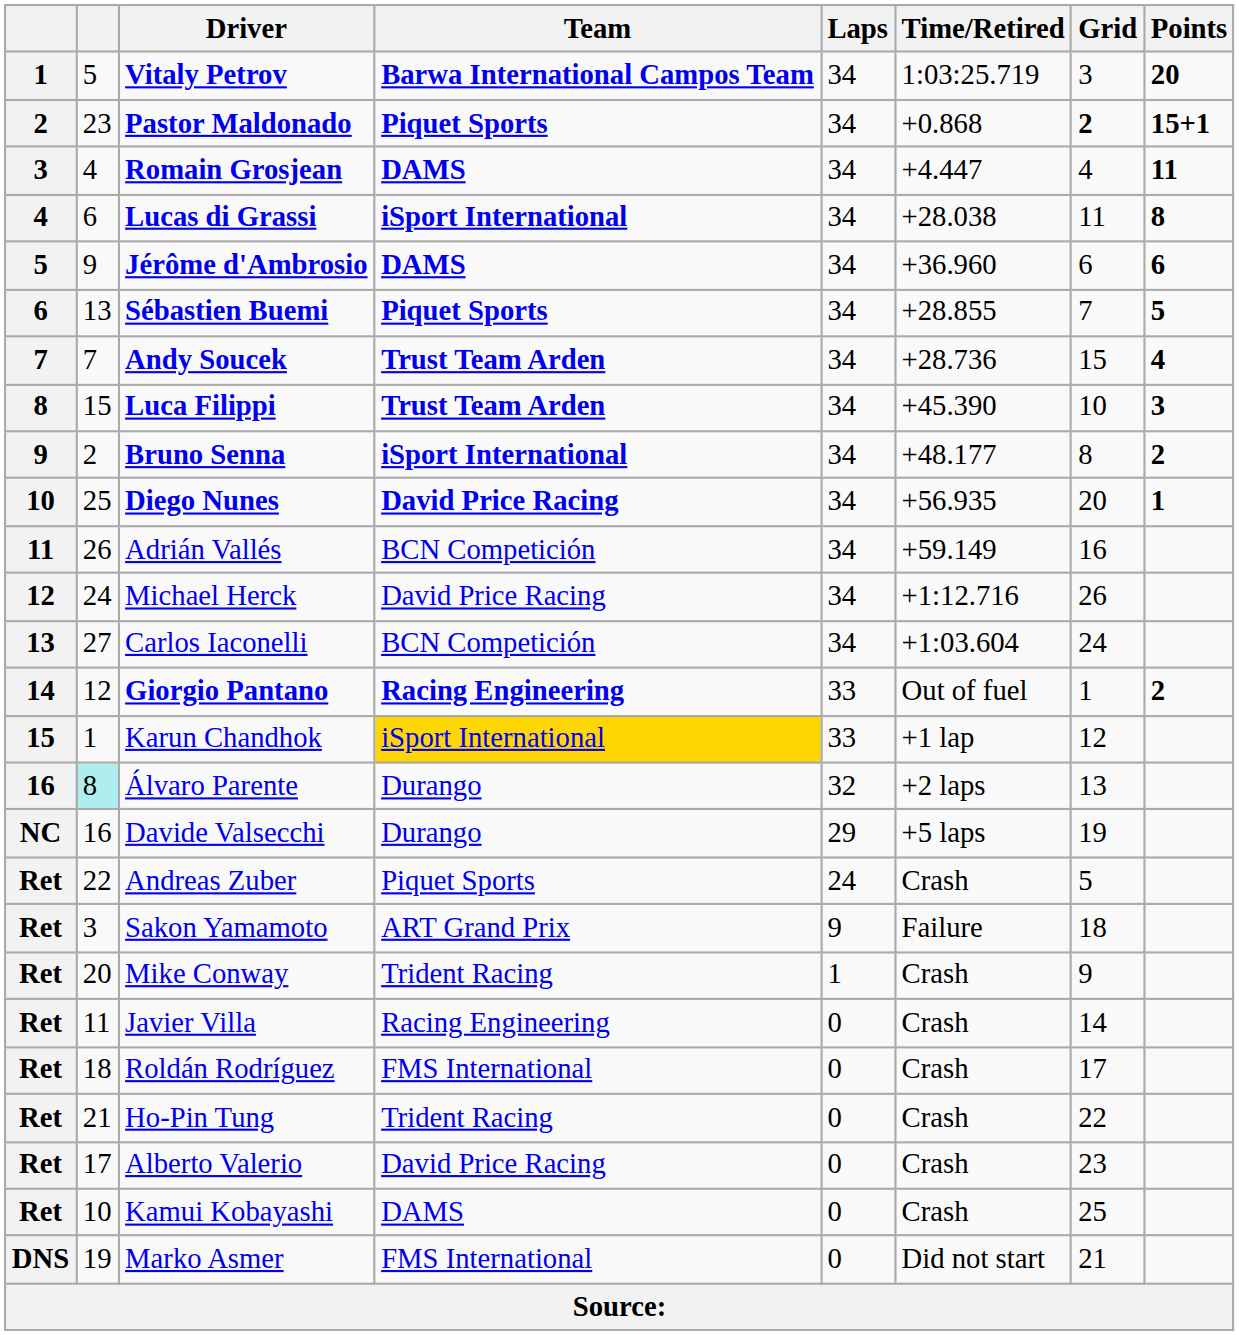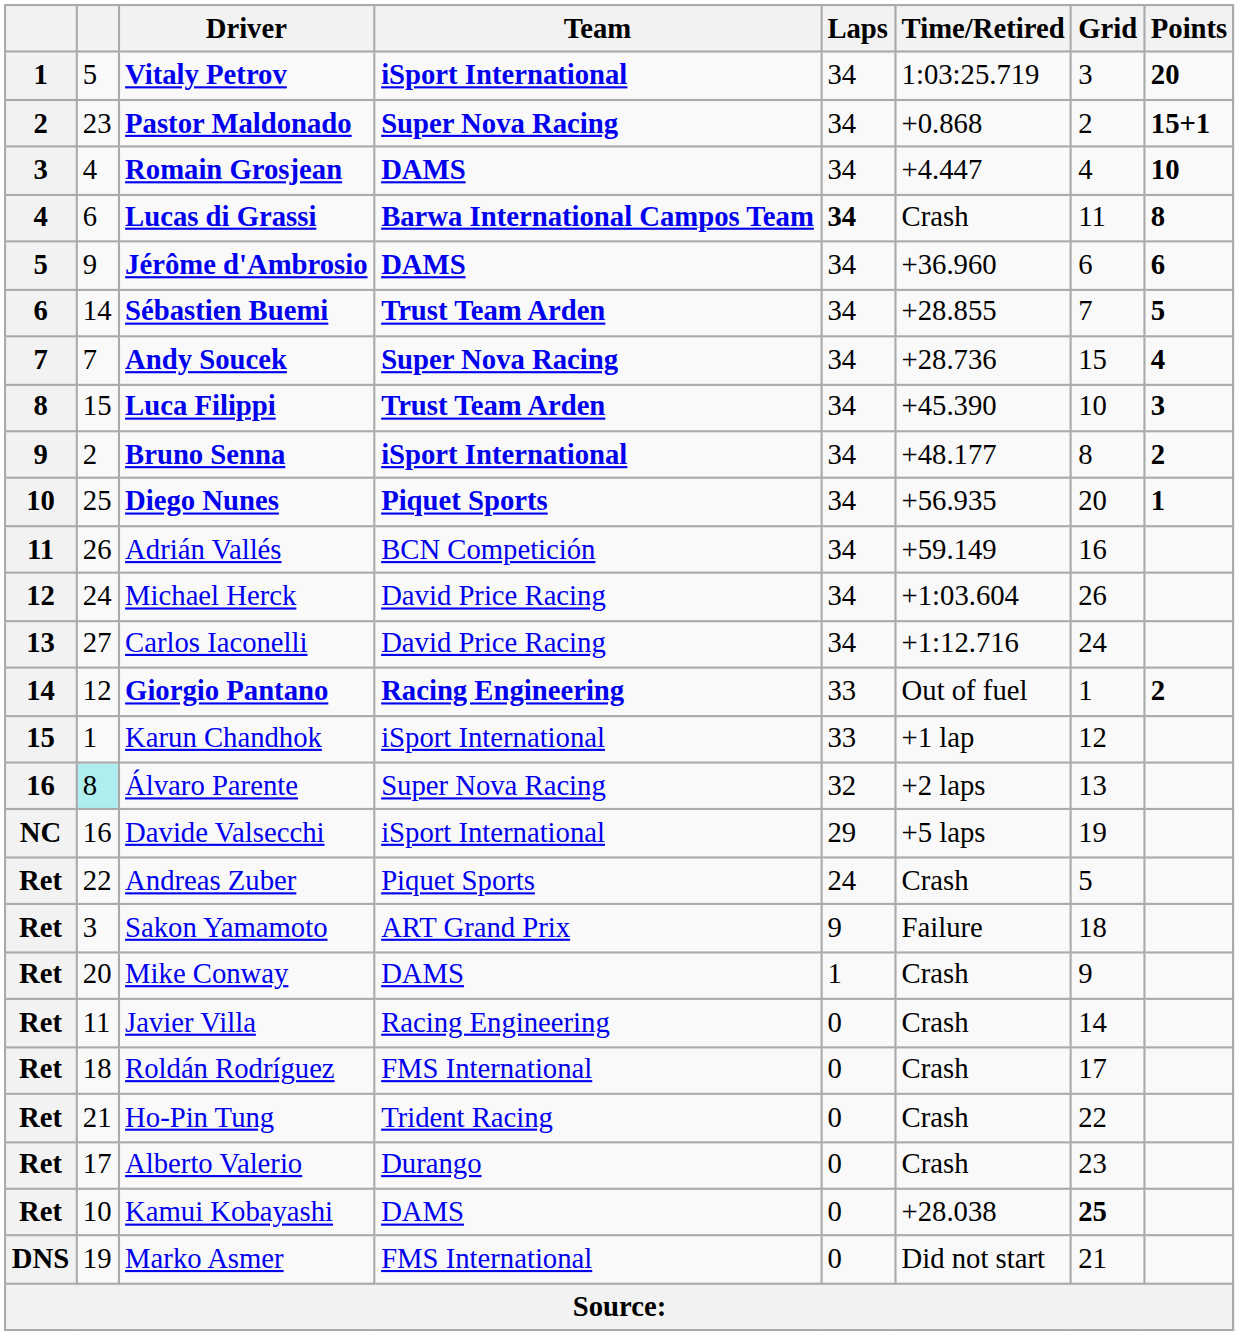Vitaly Petrov | Team: Barwa International Campos Team -> iSport International
Pastor Maldonado | Team: Piquet Sports -> Super Nova Racing
Pastor Maldonado | Grid: bold -> normal
Romain Grosjean | Points: 11 -> 10
Lucas di Grassi | Team: iSport International -> Barwa International Campos Team
Lucas di Grassi | Laps: normal -> bold
Lucas di Grassi | Time/Retired: +28.038 -> Crash
Sébastien Buemi | column 2: 13 -> 14
Sébastien Buemi | Team: Piquet Sports -> Trust Team Arden
Andy Soucek | Team: Trust Team Arden -> Super Nova Racing
Diego Nunes | Team: David Price Racing -> Piquet Sports
Michael Herck | Time/Retired: +1:12.716 -> +1:03.604
Carlos Iaconelli | Team: BCN Competición -> David Price Racing
Carlos Iaconelli | Time/Retired: +1:03.604 -> +1:12.716
Karun Chandhok | Team: gold background -> no background
Álvaro Parente | Team: Durango -> Super Nova Racing
Davide Valsecchi | Team: Durango -> iSport International
Mike Conway | Team: Trident Racing -> DAMS
Alberto Valerio | Team: David Price Racing -> Durango
Kamui Kobayashi | Time/Retired: Crash -> +28.038
Kamui Kobayashi | Grid: normal -> bold
